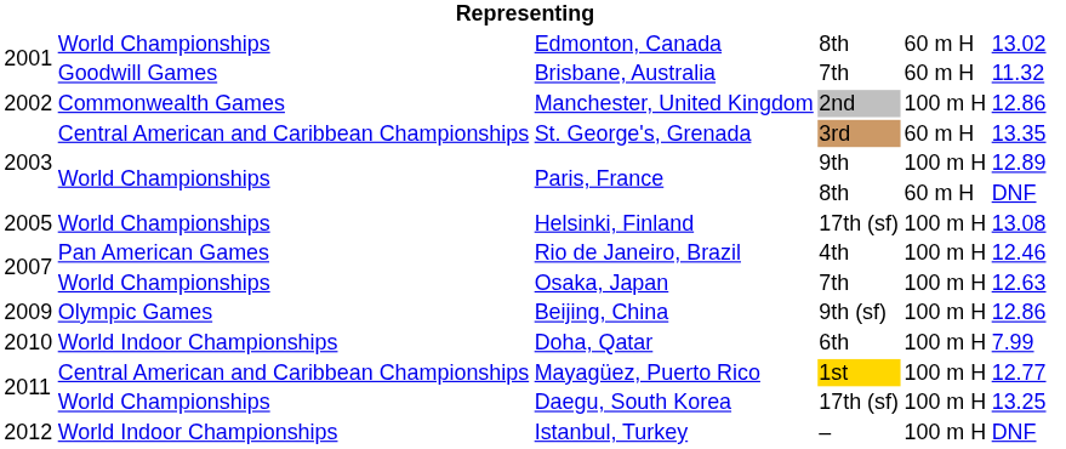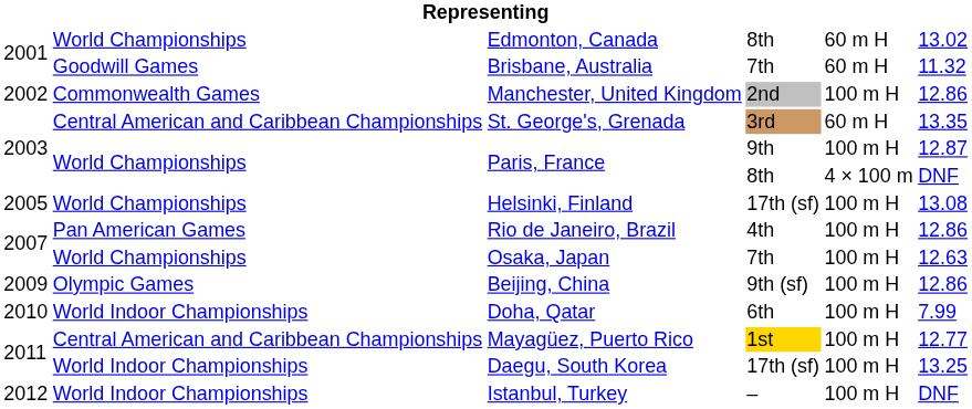Paris, France / 9th | column 6: 12.89 -> 12.87
Paris, France / 8th | column 5: 60 m H -> 4 × 100 m
Rio de Janeiro, Brazil | column 6: 12.46 -> 12.86
Daegu, South Korea | column 2: World Championships -> World Indoor Championships
